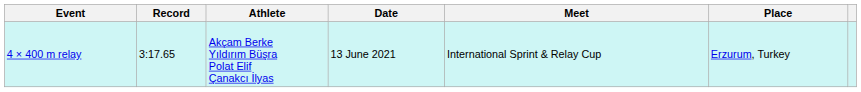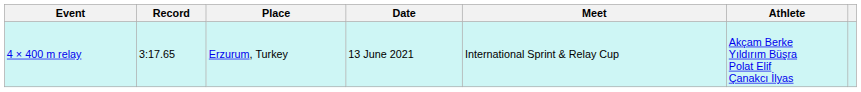columns swapped: Athlete <-> Place
